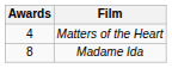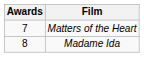Matters of the Heart | Awards: 4 -> 7
